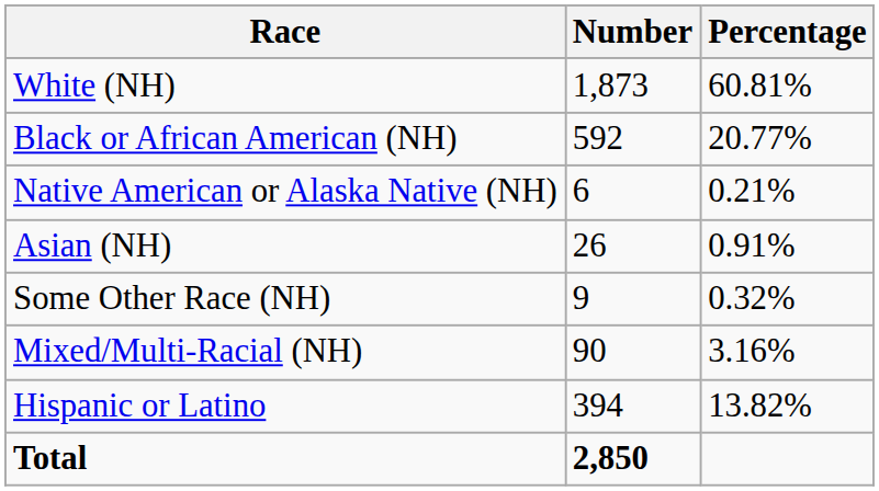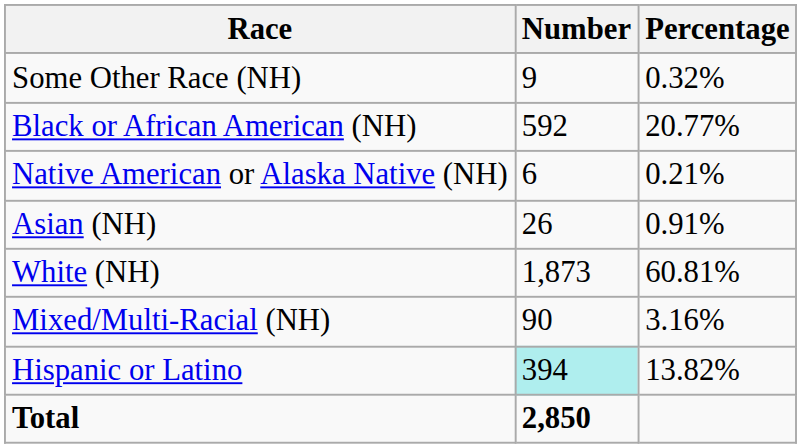rows swapped: White (NH) <-> Some Other Race (NH)
Hispanic or Latino | Number: no background -> paleturquoise background
